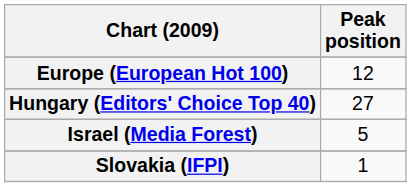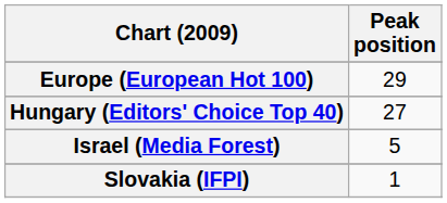Europe (European Hot 100) | Peak position: 12 -> 29
